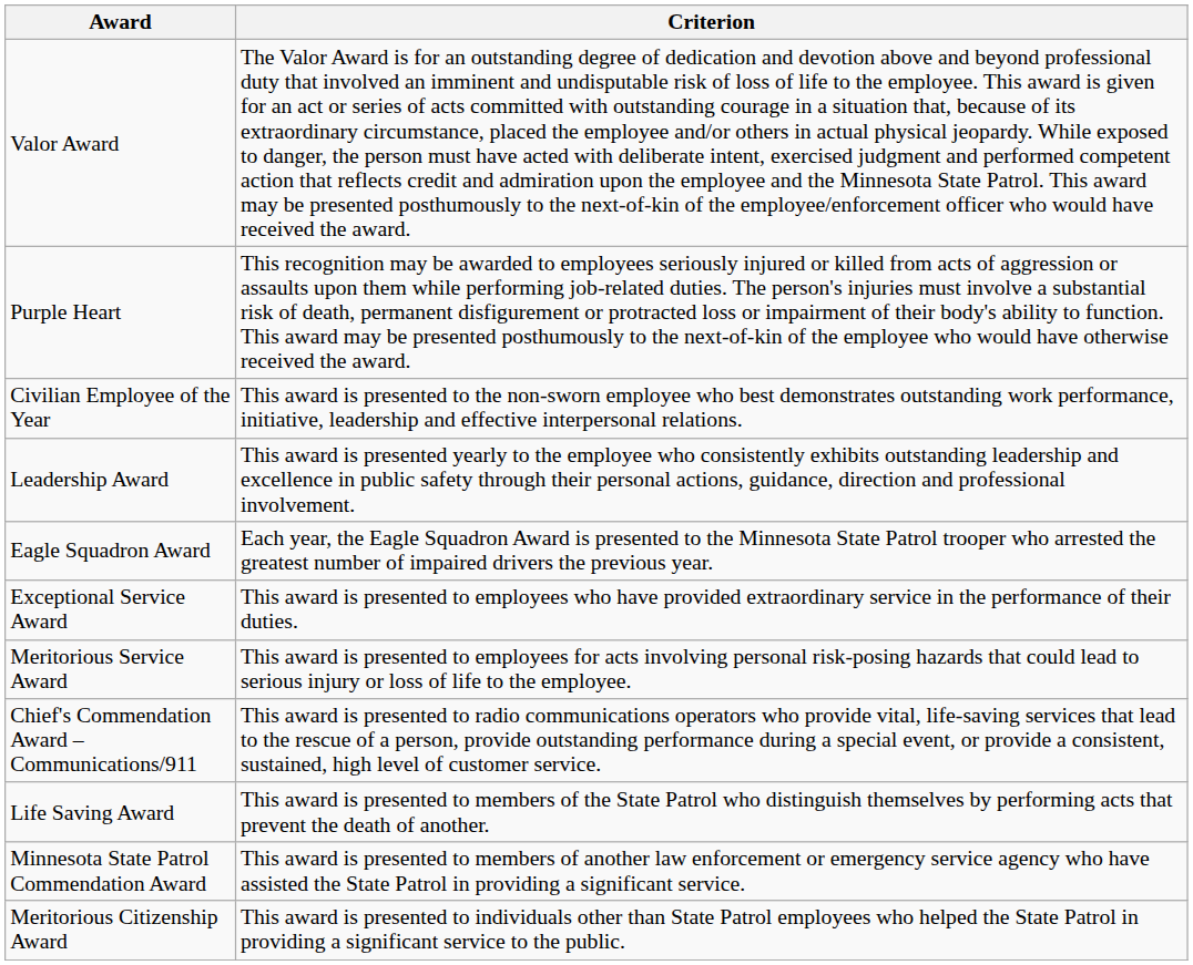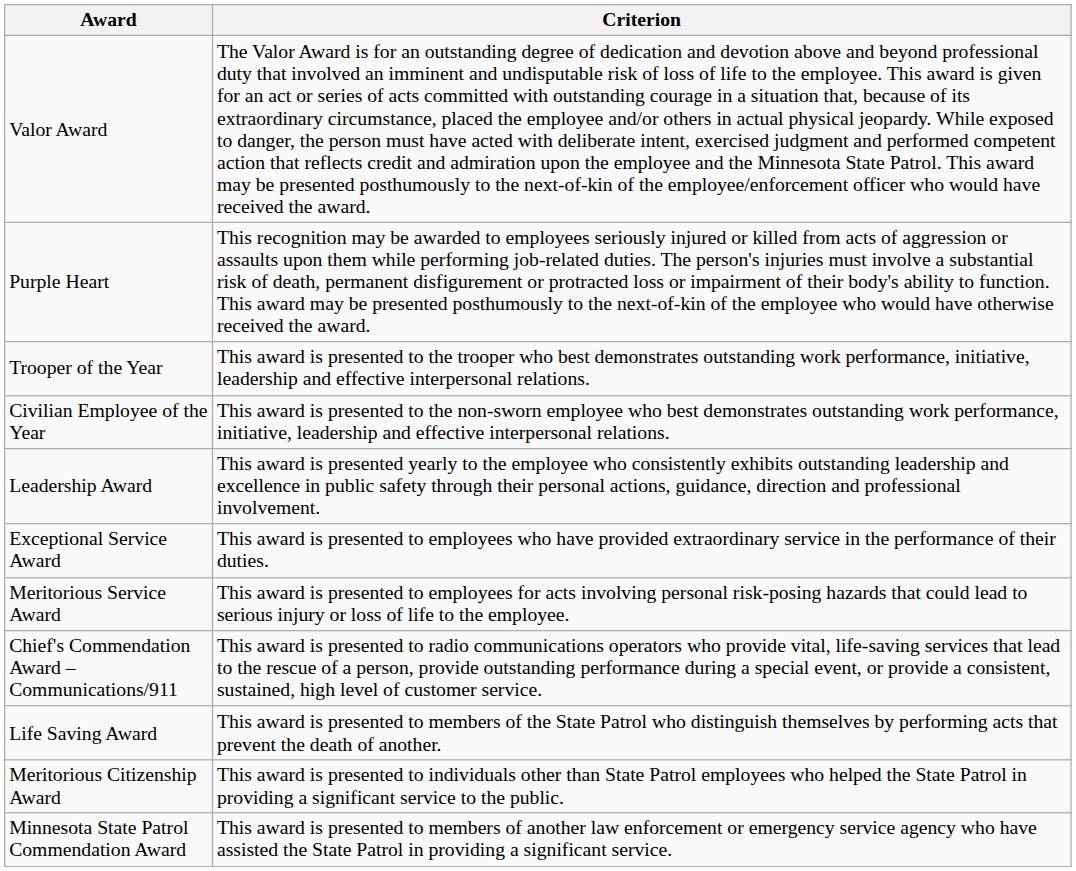+ row: Trooper of the Year | This award is presented to the trooper who best demonstrates outstanding work performance, initiative, leadership and effective interpersonal relations.
- row: Eagle Squadron Award | Each year, the Eagle Squadron Award is presented to the Minnesota State Patrol trooper who arrested the greatest number of impaired drivers the previous year.
rows swapped: Minnesota State Patrol Commendation Award <-> Meritorious Citizenship Award
